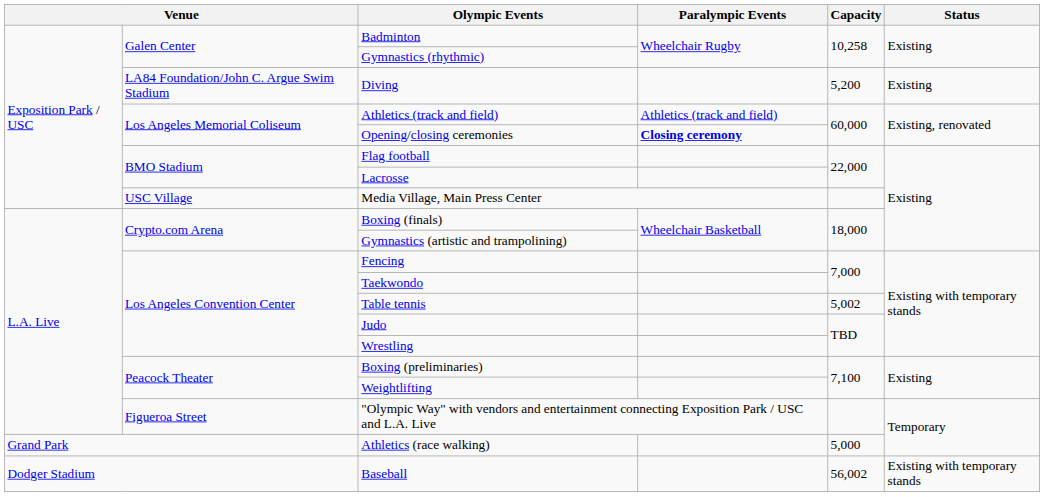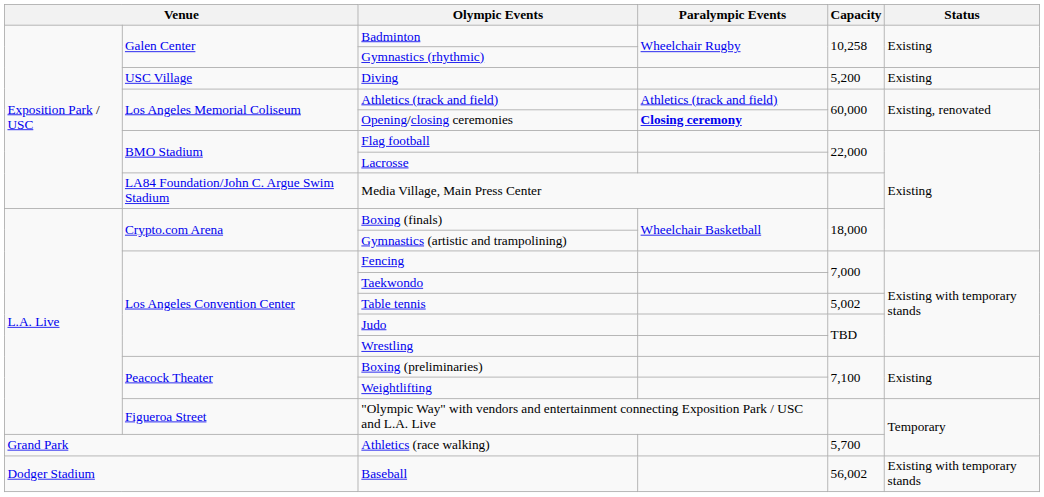Diving | column 2: LA84 Foundation/John C. Argue Swim Stadium -> USC Village
Media Village, Main Press Center | column 2: USC Village -> LA84 Foundation/John C. Argue Swim Stadium
Athletics (race walking) | Capacity: 5,000 -> 5,700
